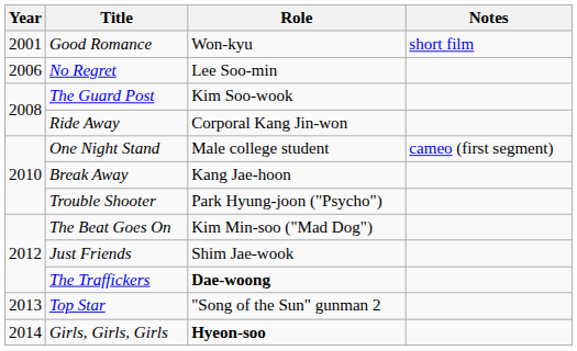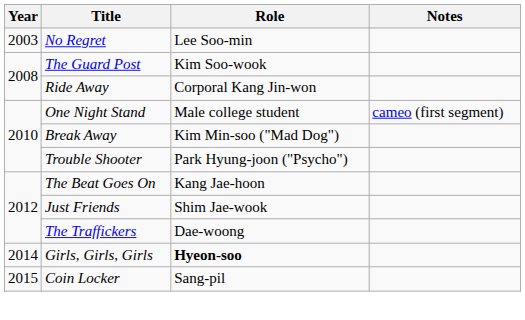- row: 2001 | Good Romance | Won-kyu | short film
No Regret | Year: 2006 -> 2003
Break Away | Role: Kang Jae-hoon -> Kim Min-soo ("Mad Dog")
The Beat Goes On | Role: Kim Min-soo ("Mad Dog") -> Kang Jae-hoon
The Traffickers | Role: bold -> normal
- row: 2013 | Top Star | "Song of the Sun" gunman 2
+ row: 2015 | Coin Locker | Sang-pil
